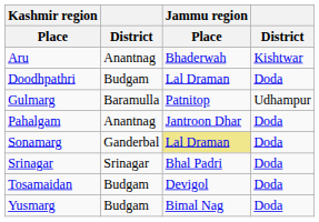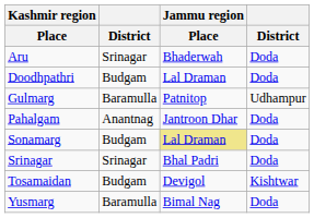Aru | column 2: Anantnag -> Srinagar
Aru | column 4: Kishtwar -> Doda
Sonamarg | column 2: Ganderbal -> Budgam
Tosamaidan | column 4: Doda -> Kishtwar
Yusmarg | column 2: Budgam -> Baramulla
